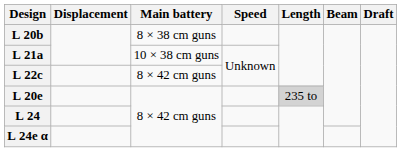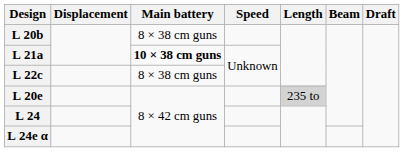L 21a | Main battery: normal -> bold
L 22c | Main battery: 8 × 42 cm guns -> 8 × 38 cm guns
